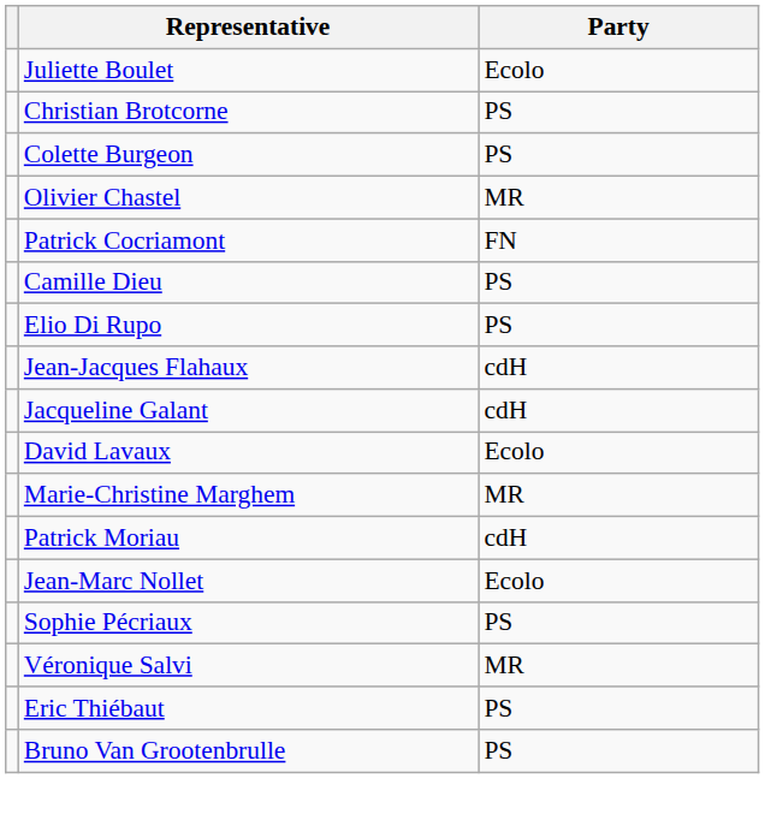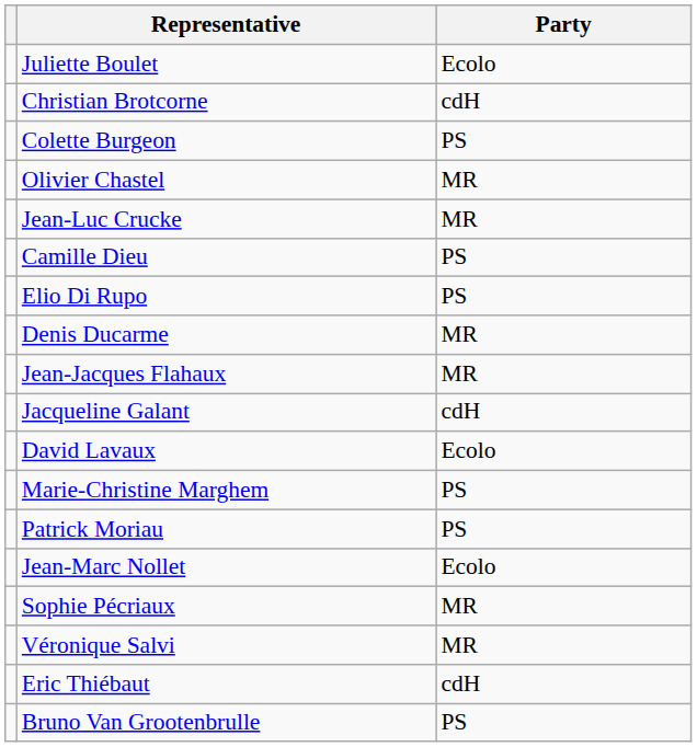Christian Brotcorne | Party: PS -> cdH
- row: Patrick Cocriamont | FN
+ row: Jean-Luc Crucke | MR
+ row: Denis Ducarme | MR
Jean-Jacques Flahaux | Party: cdH -> MR
Marie-Christine Marghem | Party: MR -> PS
Patrick Moriau | Party: cdH -> PS
Sophie Pécriaux | Party: PS -> MR
Eric Thiébaut | Party: PS -> cdH
